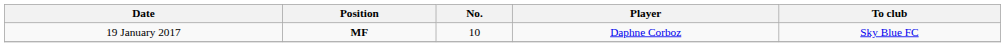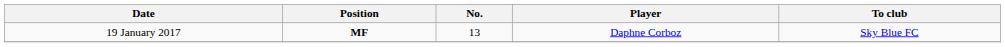19 January 2017 | No.: 10 -> 13
